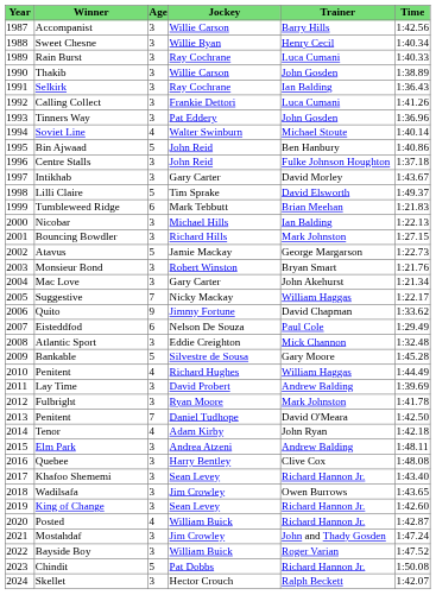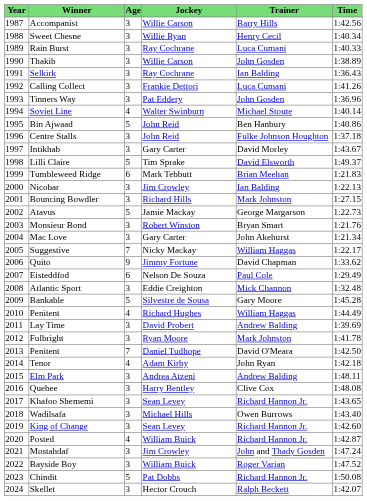Nicobar | Jockey: Michael Hills -> Jim Crowley
Khafoo Shememi | Time: 1:43.40 -> 1:43.65
Wadilsafa | Jockey: Jim Crowley -> Michael Hills
Wadilsafa | Time: 1:43.65 -> 1:43.40
